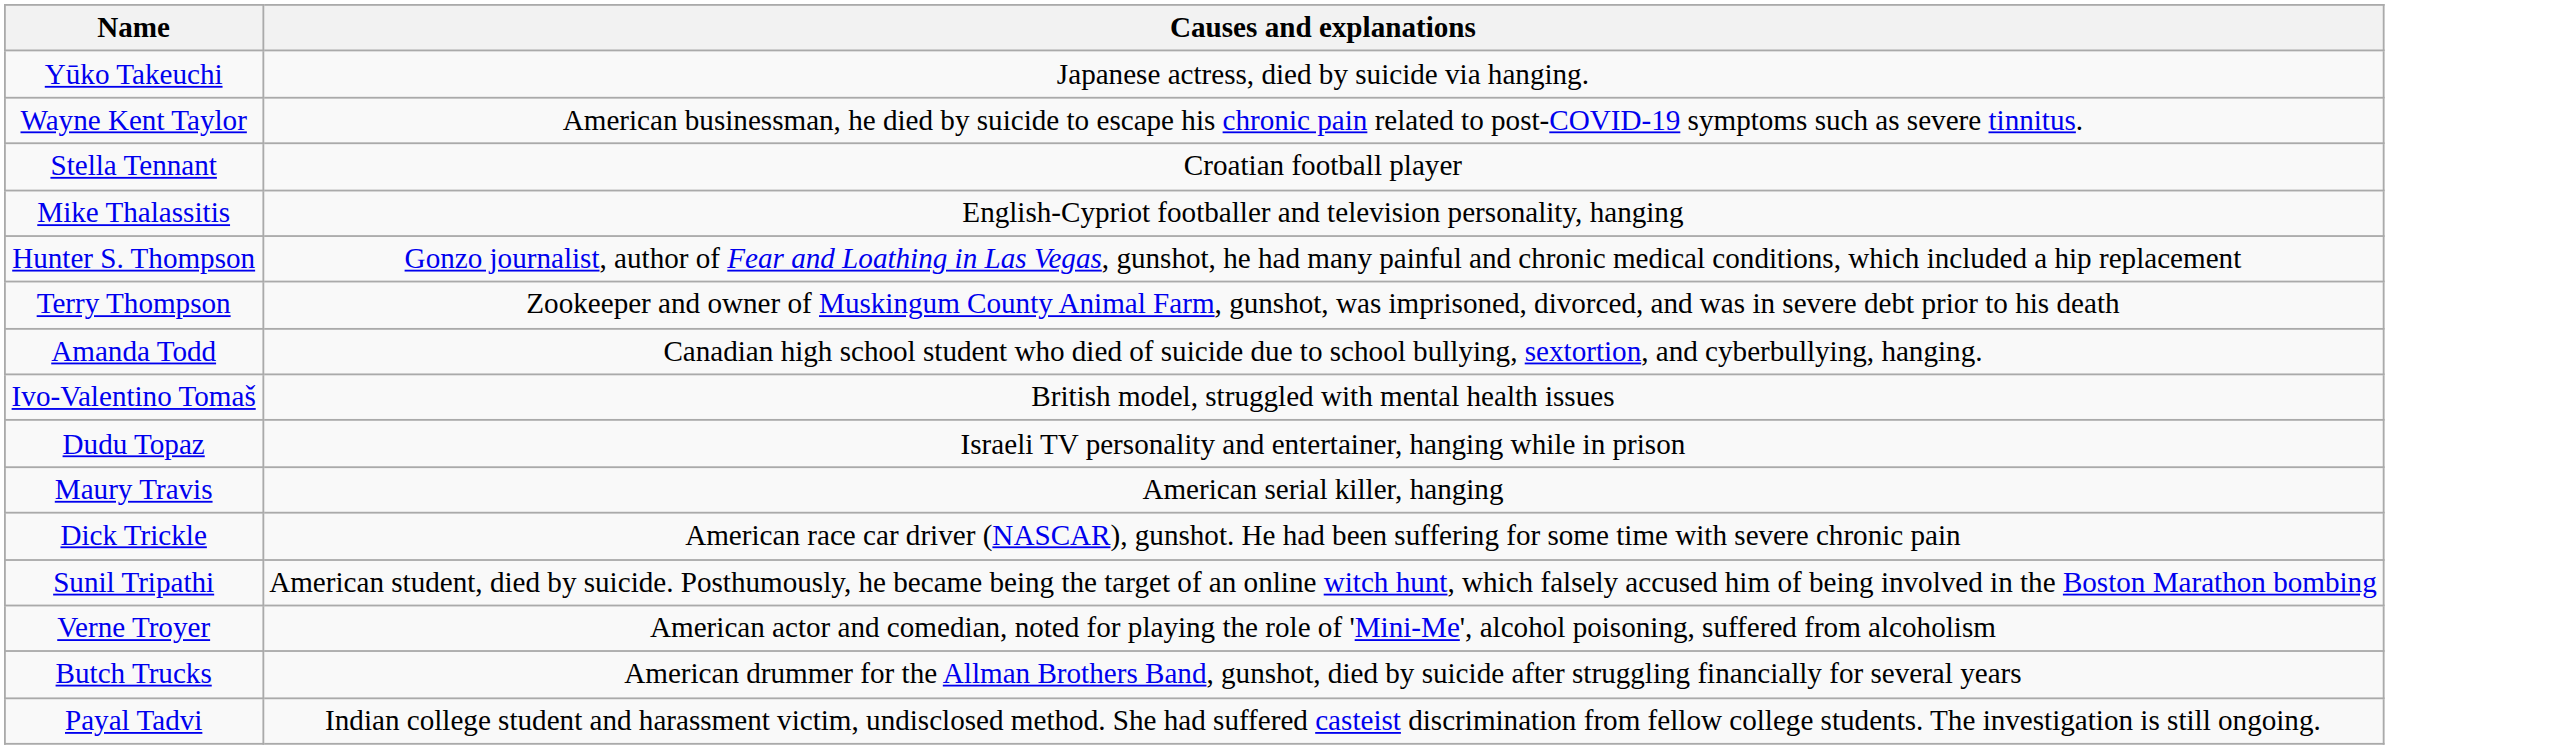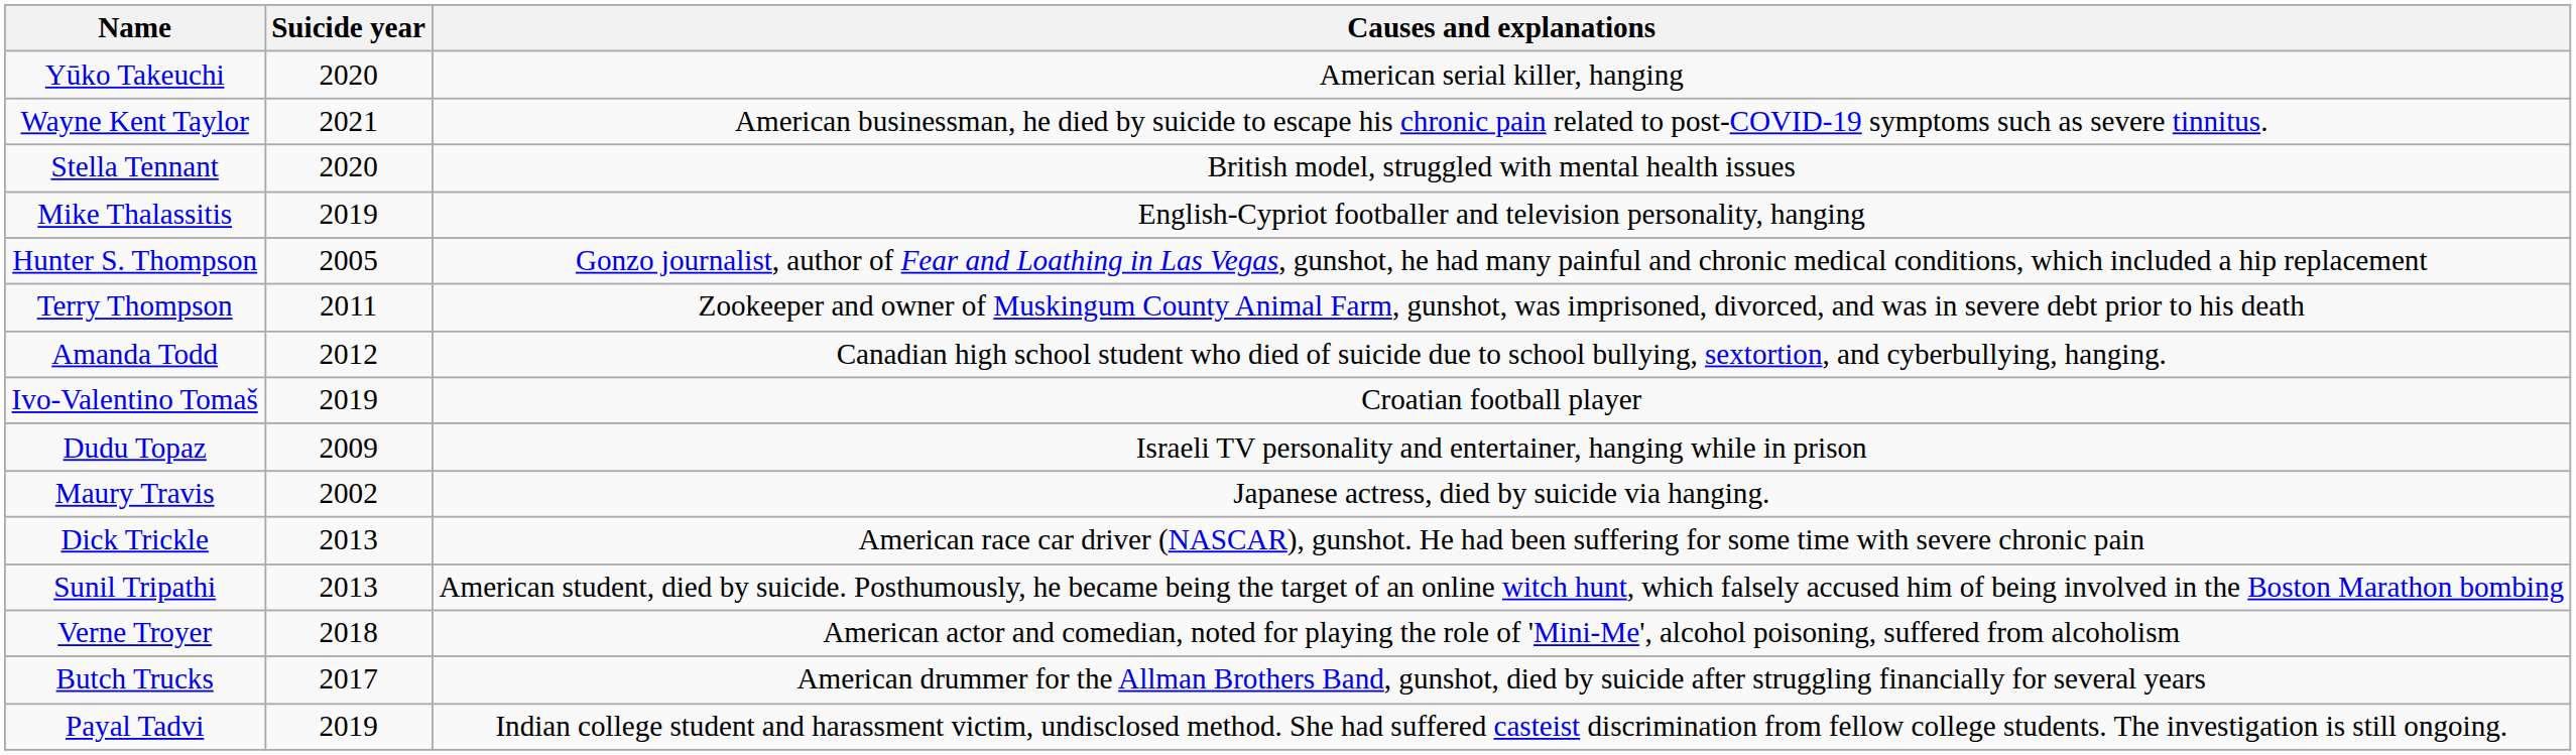+ column: Suicide year | 2020 | 2021 | 2020 | 2019 | 2005 | 2011 | 2012 | 2019 | 2009 | 2002 | 2013 | 2013 | 2018 | 2017 | 2019
Yūko Takeuchi | Causes and explanations: Japanese actress, died by suicide via hanging. -> American serial killer, hanging
Stella Tennant | Causes and explanations: Croatian football player -> British model, struggled with mental health issues
Ivo-Valentino Tomaš | Causes and explanations: British model, struggled with mental health issues -> Croatian football player
Maury Travis | Causes and explanations: American serial killer, hanging -> Japanese actress, died by suicide via hanging.
